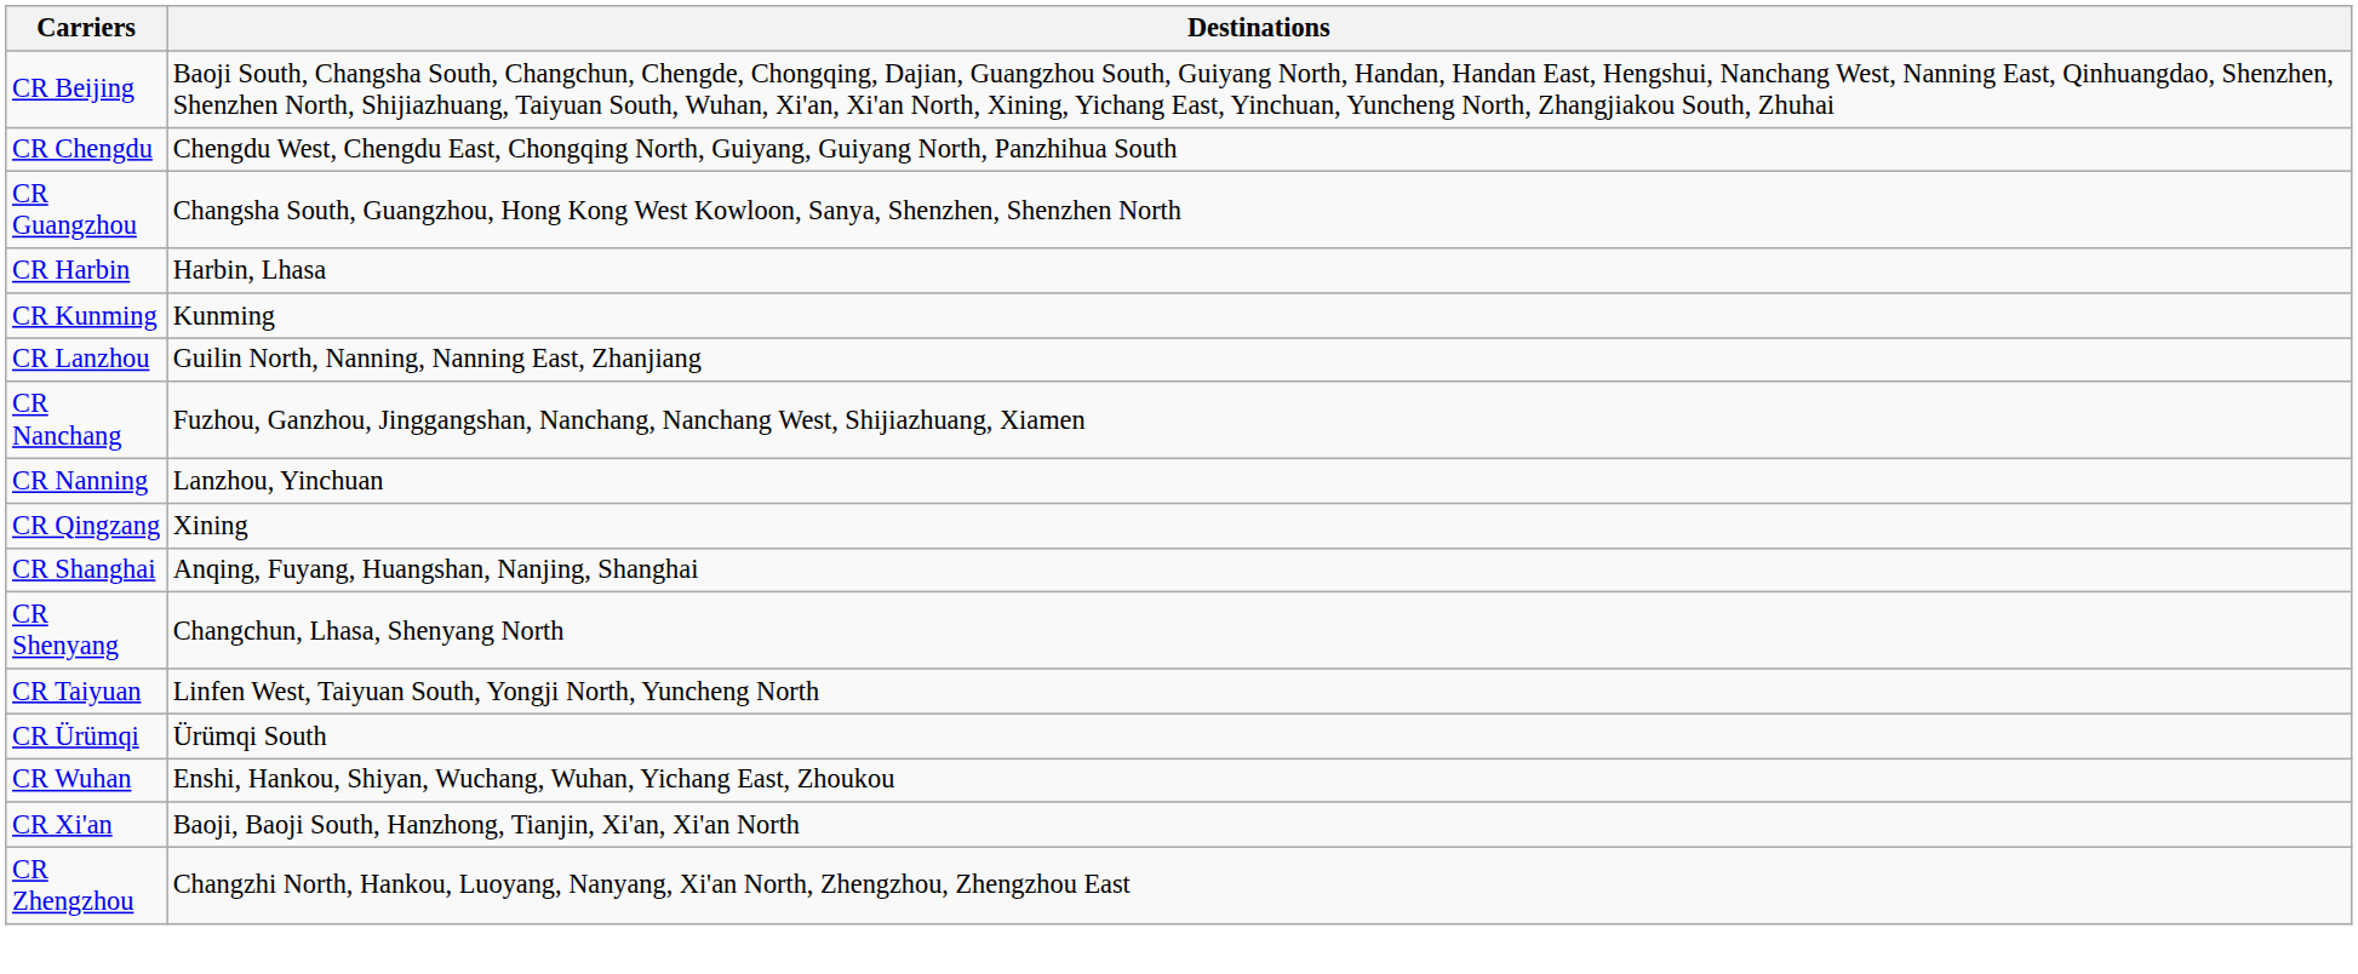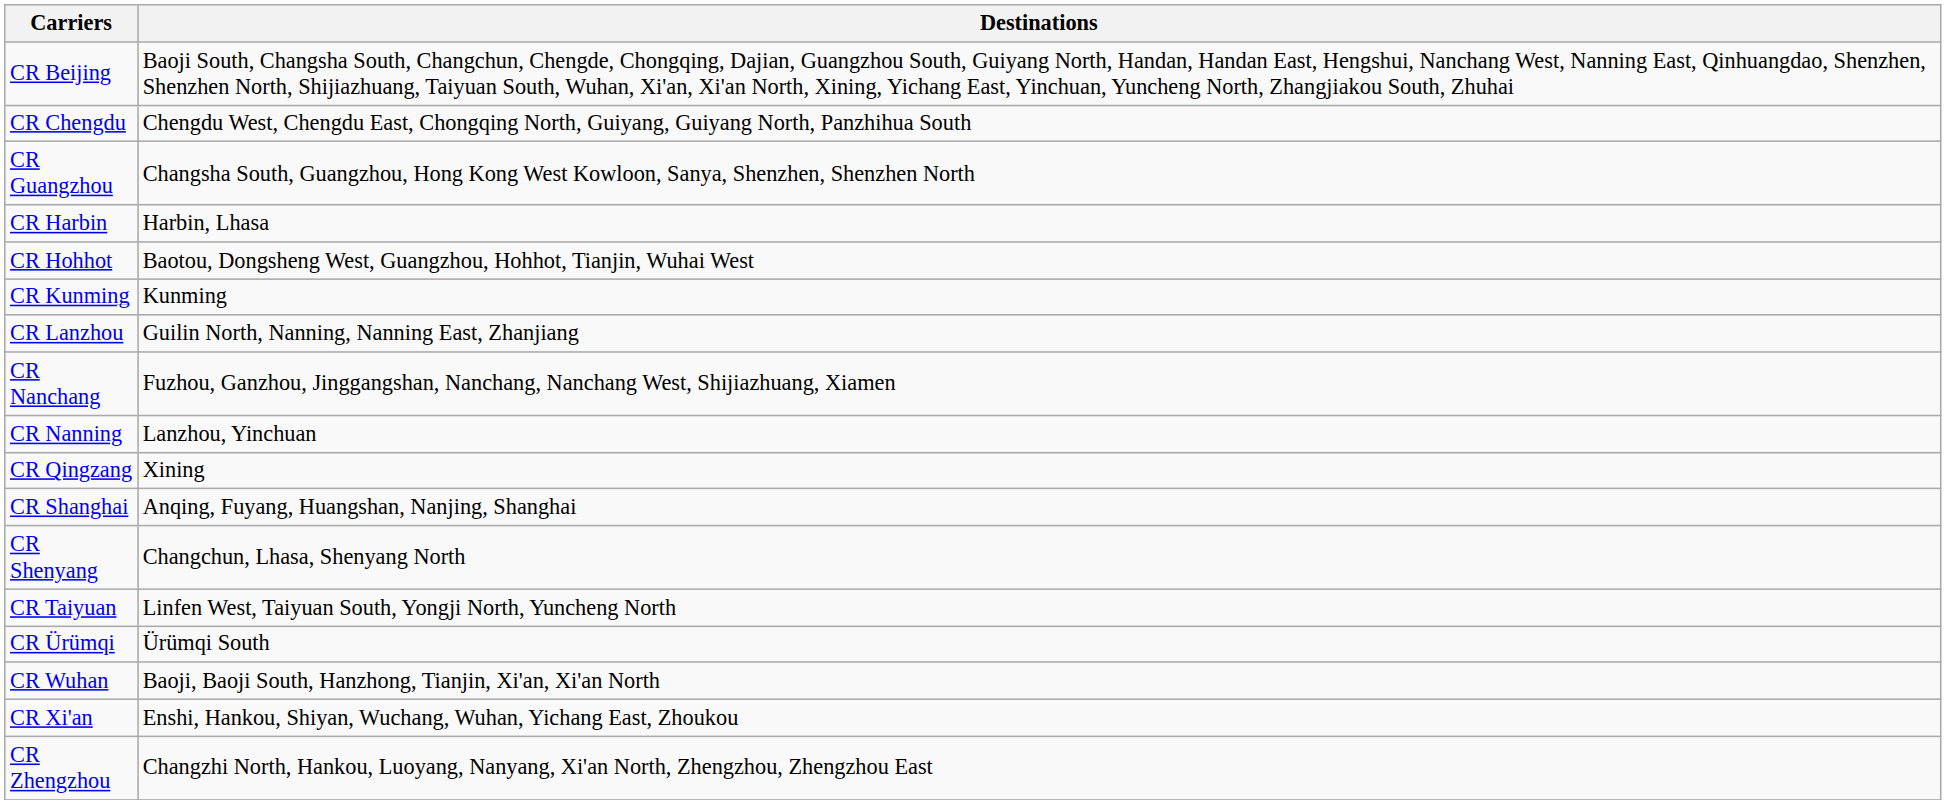+ row: CR Hohhot | Baotou, Dongsheng West, Guangzhou, Hohhot, Tianjin, Wuhai West
CR Wuhan | Destinations: Enshi, Hankou, Shiyan, Wuchang, Wuhan, Yichang East, Zhoukou -> Baoji, Baoji South, Hanzhong, Tianjin, Xi'an, Xi'an North
CR Xi'an | Destinations: Baoji, Baoji South, Hanzhong, Tianjin, Xi'an, Xi'an North -> Enshi, Hankou, Shiyan, Wuchang, Wuhan, Yichang East, Zhoukou
